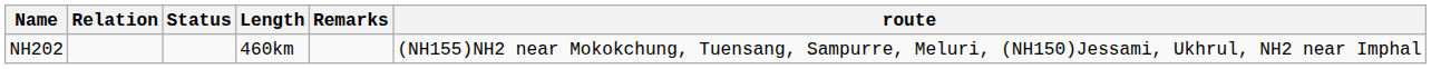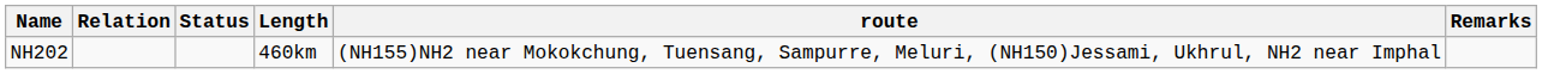columns swapped: route <-> Remarks
